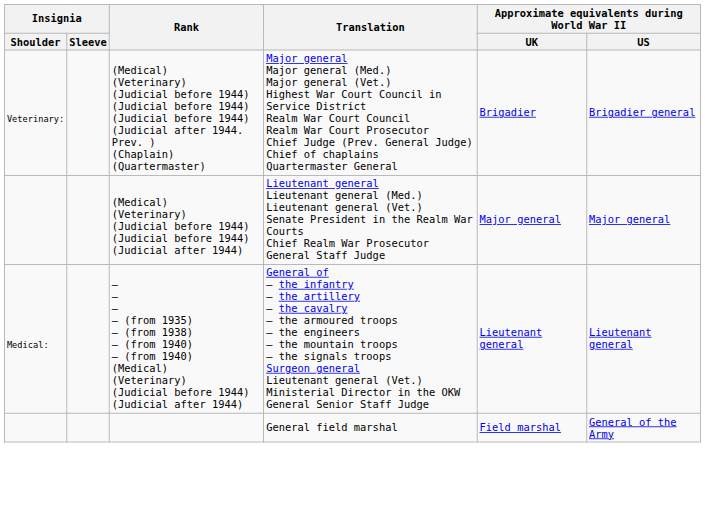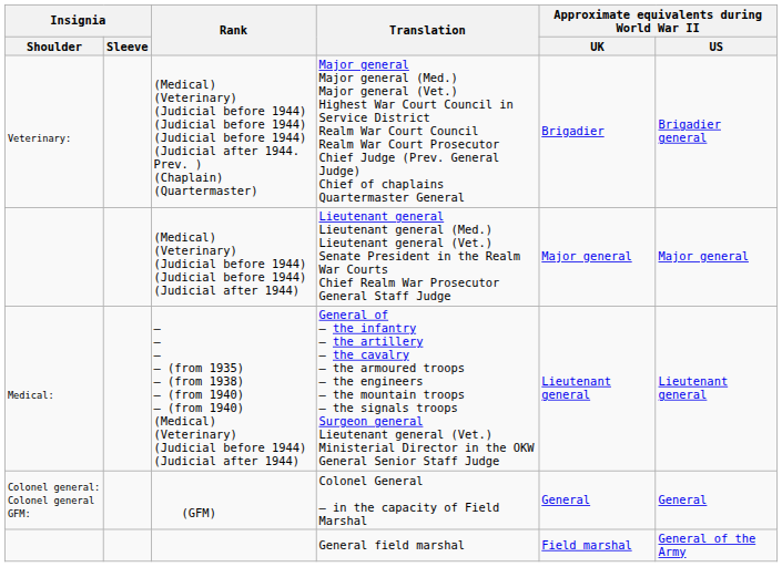+ row: Colonel general: Colonel general GFM: | (GFM) | Colonel General — in the capacity of Field Marshal | General | General
